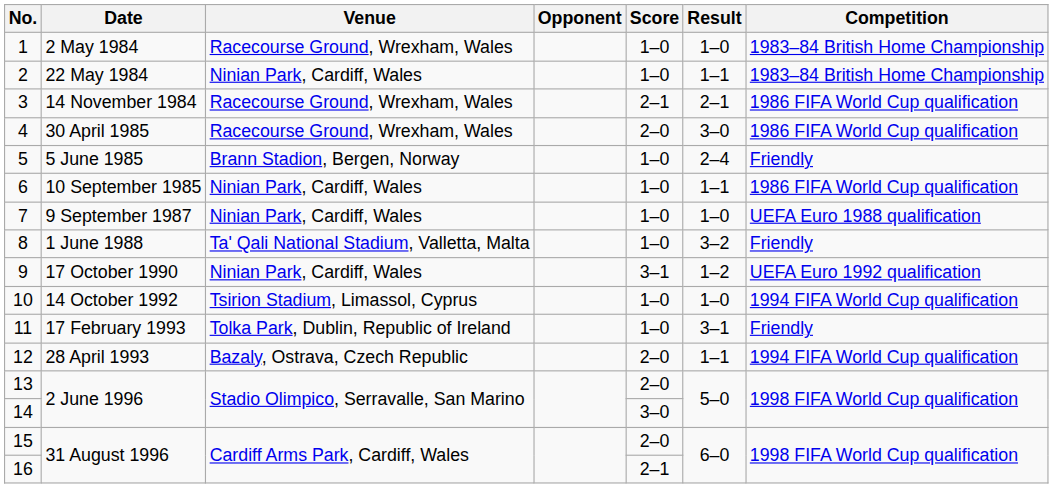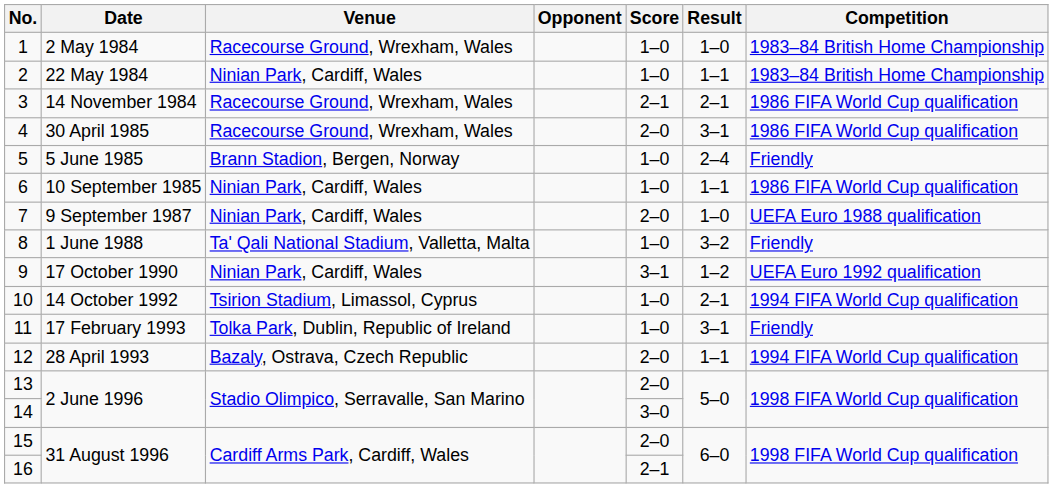4 | Result: 3–0 -> 3–1
7 | Score: 1–0 -> 2–0
10 | Result: 1–0 -> 2–1
